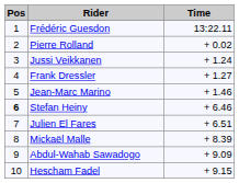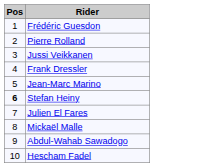- column: Time | 13:22.11 | + 0.02 | + 1.24 | + 1.27 | + 1.46 | + 6.46 | + 6.51 | + 8.39 | + 9.09 | + 9.15
